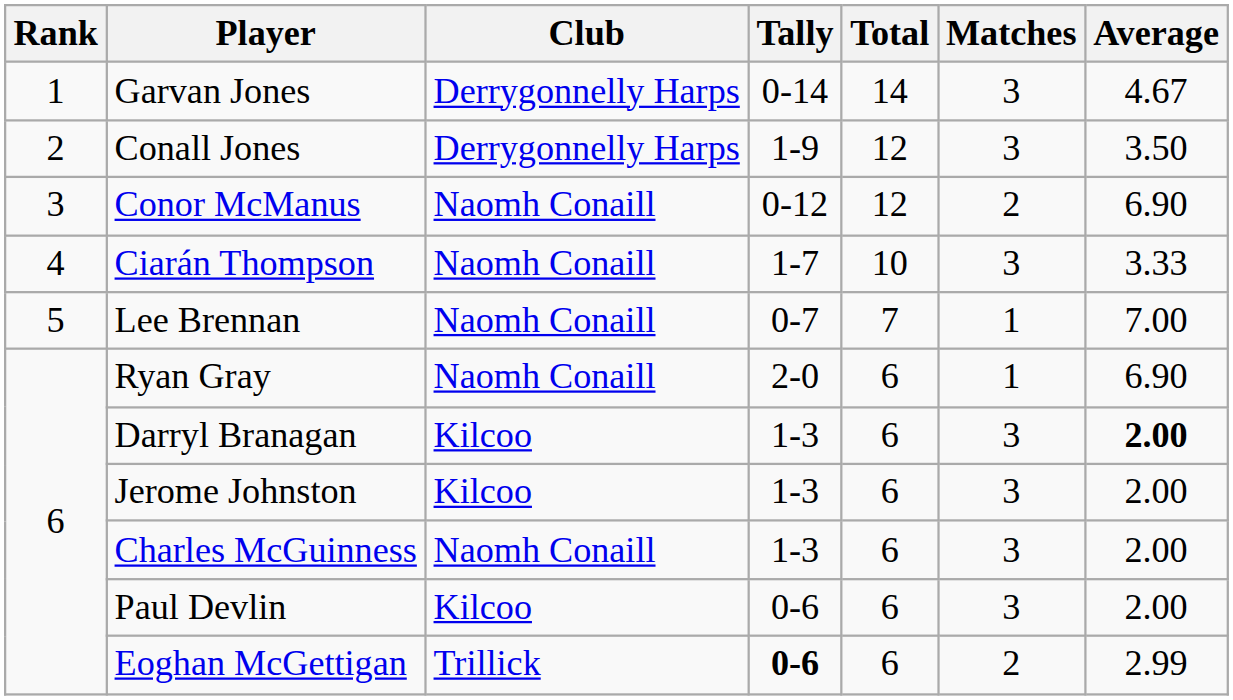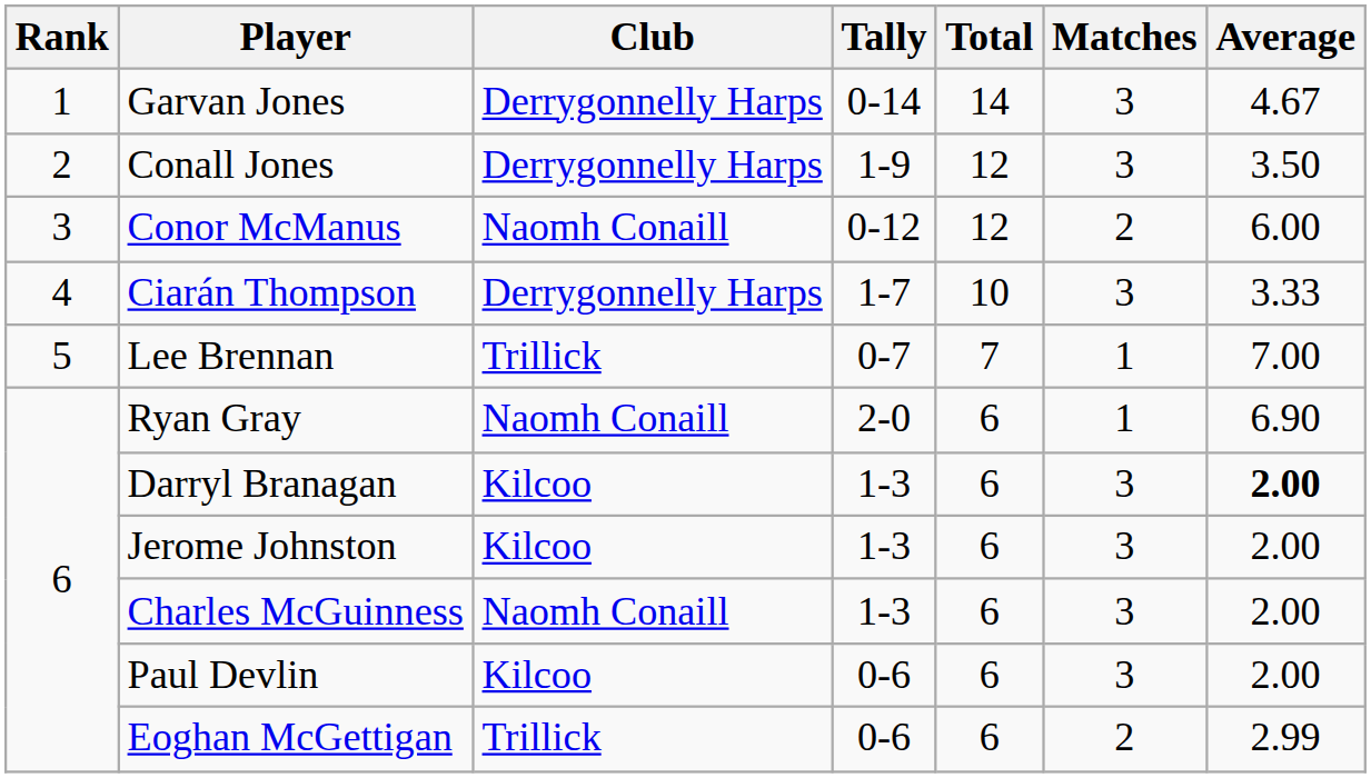Conor McManus | Average: 6.90 -> 6.00
Ciarán Thompson | Club: Naomh Conaill -> Derrygonnelly Harps
Lee Brennan | Club: Naomh Conaill -> Trillick
Eoghan McGettigan | Tally: bold -> normal
